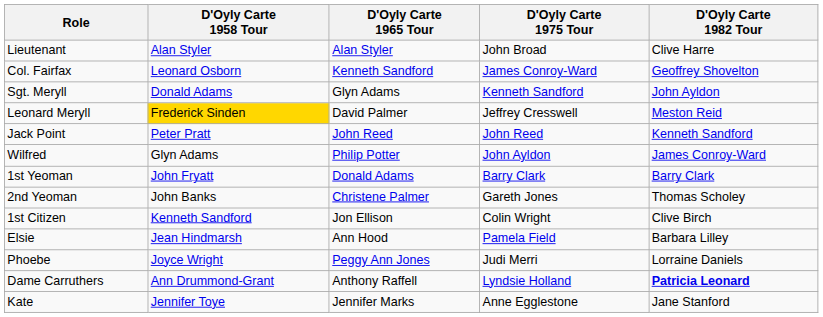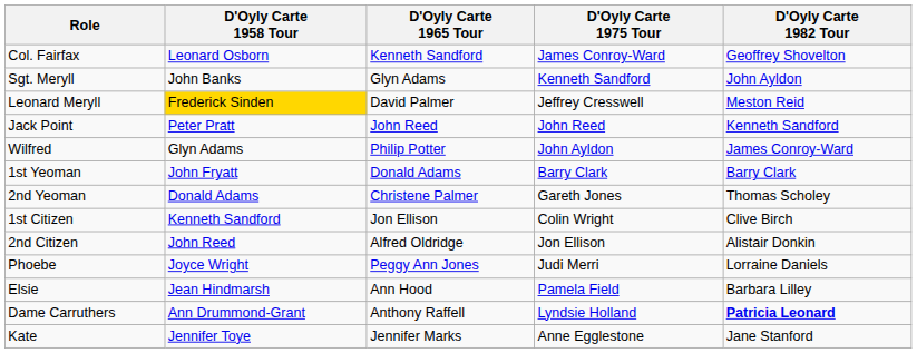- row: Lieutenant | Alan Styler | Alan Styler | John Broad | Clive Harre
Sgt. Meryll | D'Oyly Carte 1958 Tour: Donald Adams -> John Banks
2nd Yeoman | D'Oyly Carte 1958 Tour: John Banks -> Donald Adams
+ row: 2nd Citizen | John Reed | Alfred Oldridge | Jon Ellison | Alistair Donkin
rows swapped: Elsie <-> Phoebe
